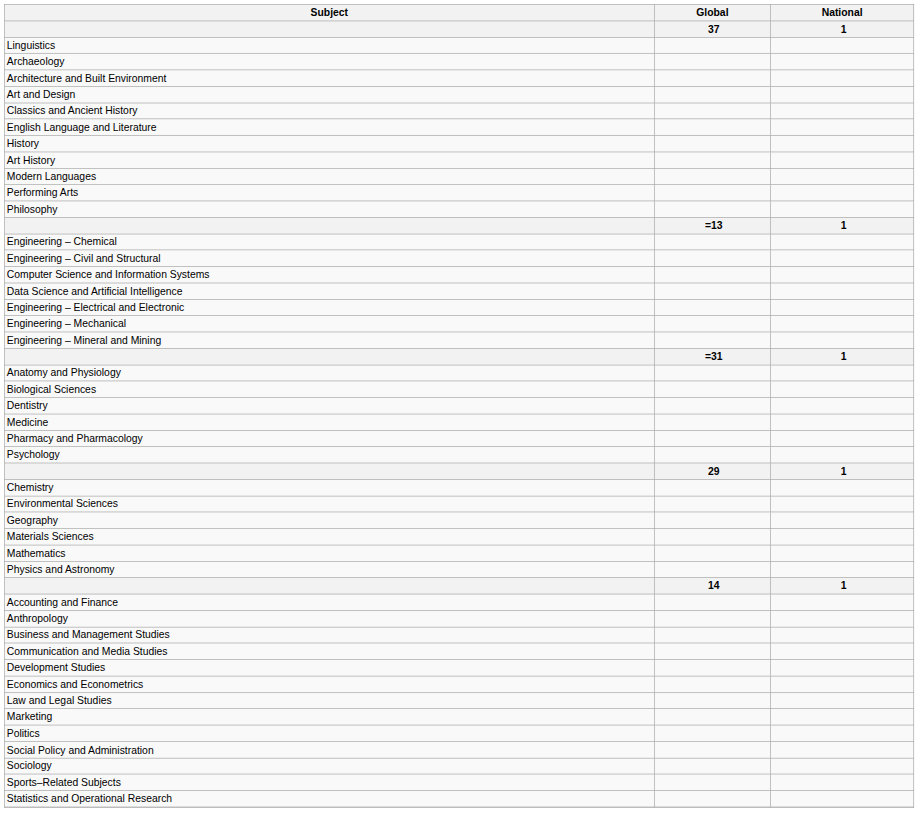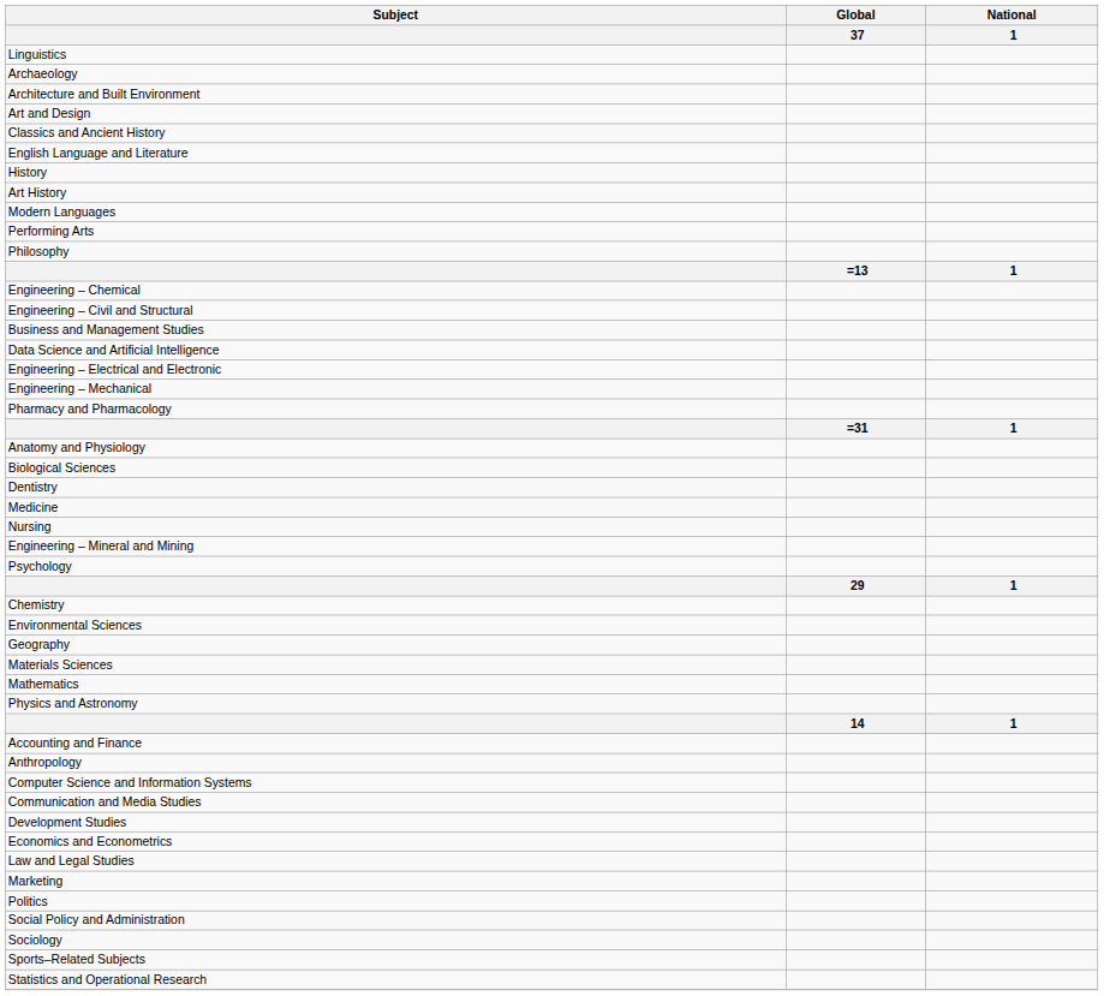rows swapped: Computer Science and Information Systems <-> Business and Management Studies
rows swapped: Engineering – Mineral and Mining <-> Pharmacy and Pharmacology
+ row: Nursing
